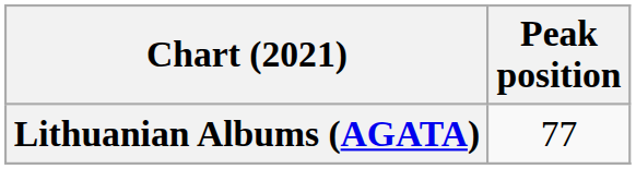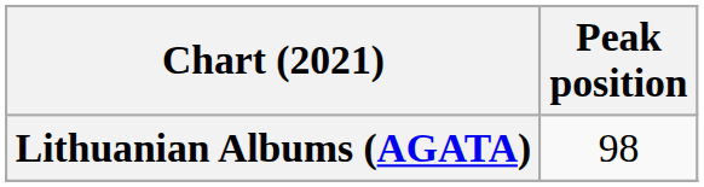Lithuanian Albums (AGATA) | Peak position: 77 -> 98
